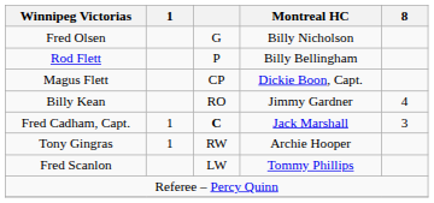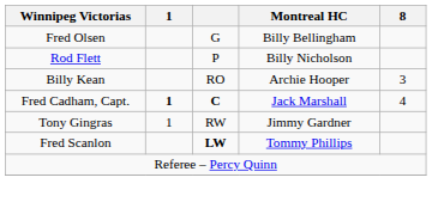Fred Olsen | Montreal HC: Billy Nicholson -> Billy Bellingham
Rod Flett | Montreal HC: Billy Bellingham -> Billy Nicholson
- row: Magus Flett | CP | Dickie Boon, Capt.
Billy Kean | Montreal HC: Jimmy Gardner -> Archie Hooper
Billy Kean | 8: 4 -> 3
Fred Cadham, Capt. | 1: normal -> bold
Fred Cadham, Capt. | 8: 3 -> 4
Tony Gingras | Montreal HC: Archie Hooper -> Jimmy Gardner
Fred Scanlon | column 3: normal -> bold
